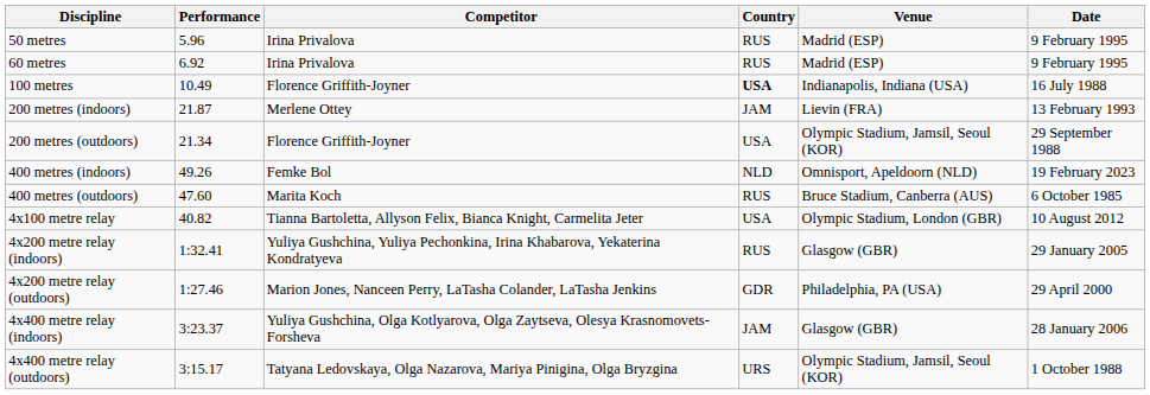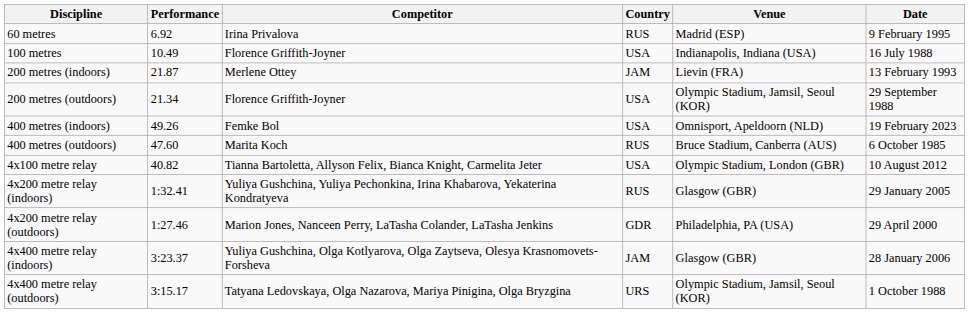- row: 50 metres | 5.96 | Irina Privalova | RUS | Madrid (ESP) | 9 February 1995
100 metres | Country: bold -> normal
400 metres (indoors) | Country: NLD -> USA
